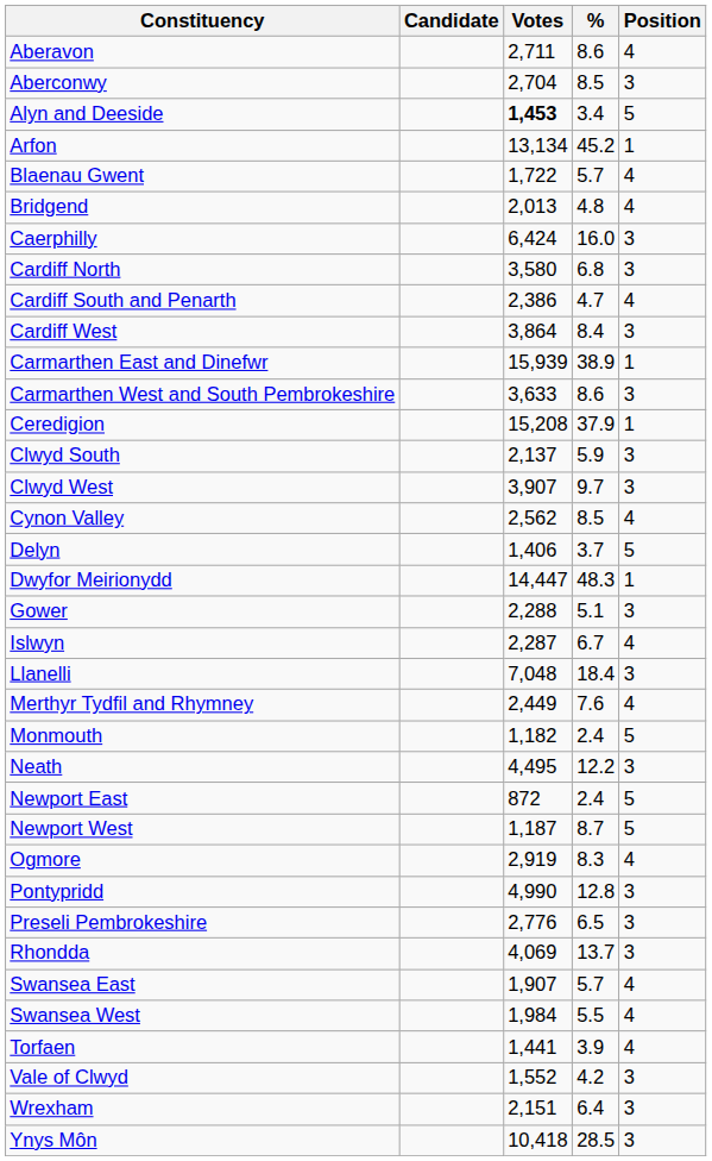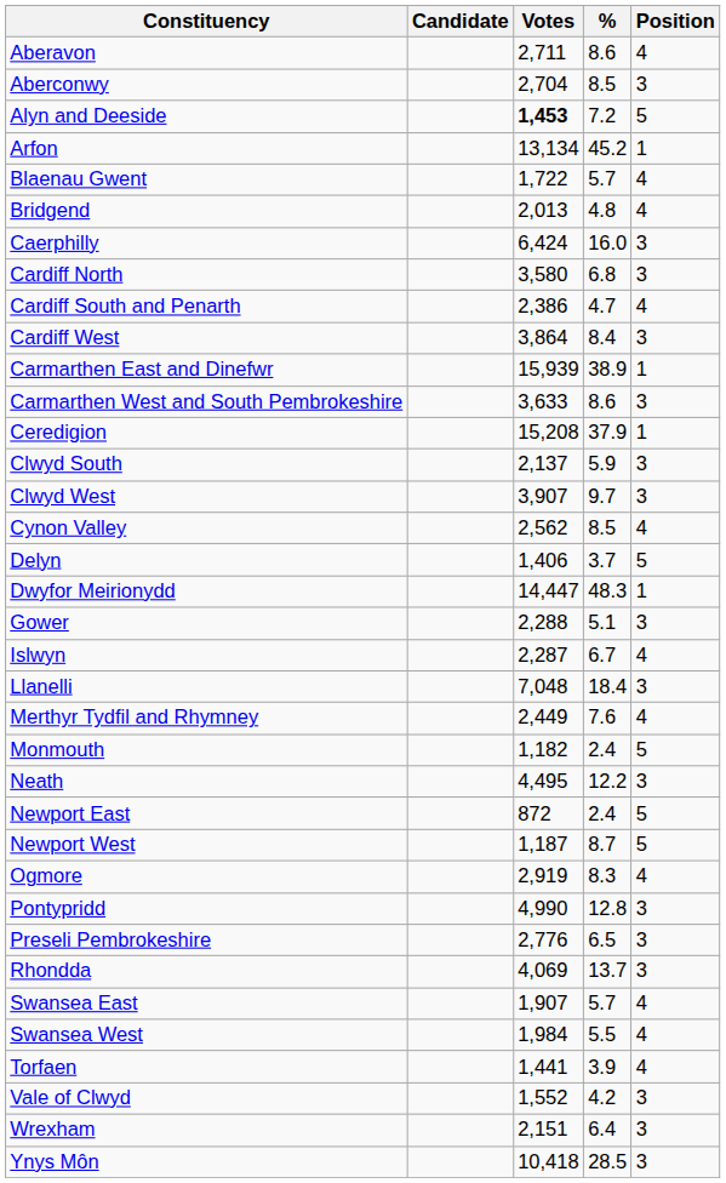Alyn and Deeside | %: 3.4 -> 7.2
